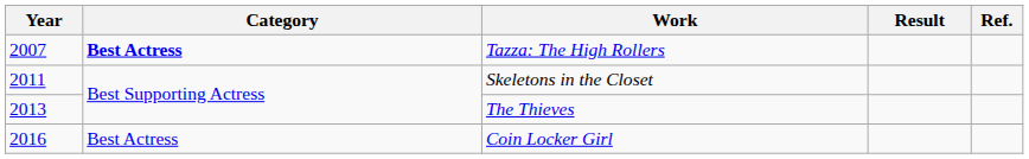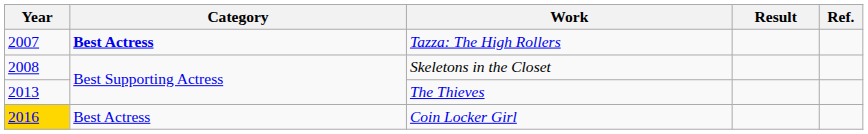Skeletons in the Closet | Year: 2011 -> 2008
Coin Locker Girl | Year: no background -> gold background
